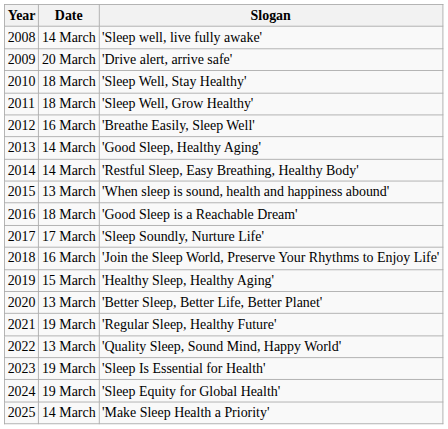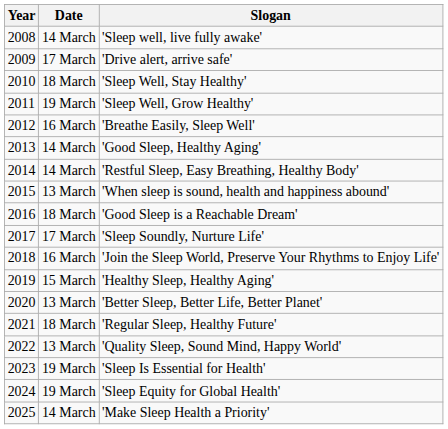'Drive alert, arrive safe' | Date: 20 March -> 17 March
'Sleep Well, Grow Healthy' | Date: 18 March -> 19 March
'Regular Sleep, Healthy Future' | Date: 19 March -> 18 March
